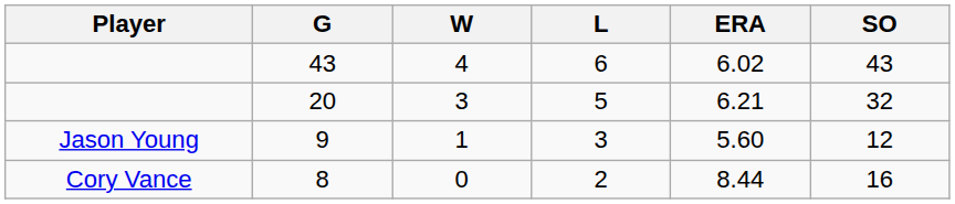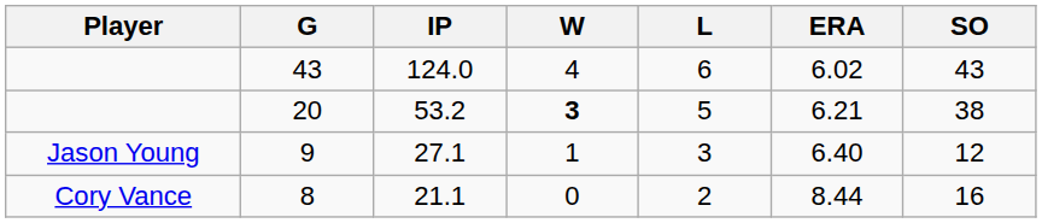+ column: IP | 124.0 | 53.2 | 27.1 | 21.1
20 | W: normal -> bold
20 | SO: 32 -> 38
9 | ERA: 5.60 -> 6.40
